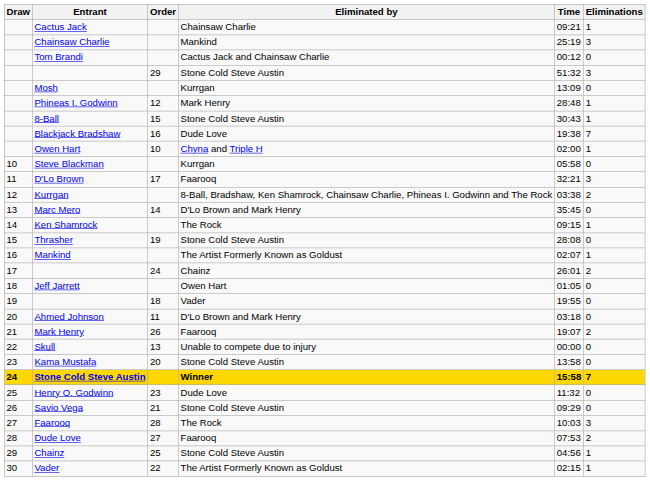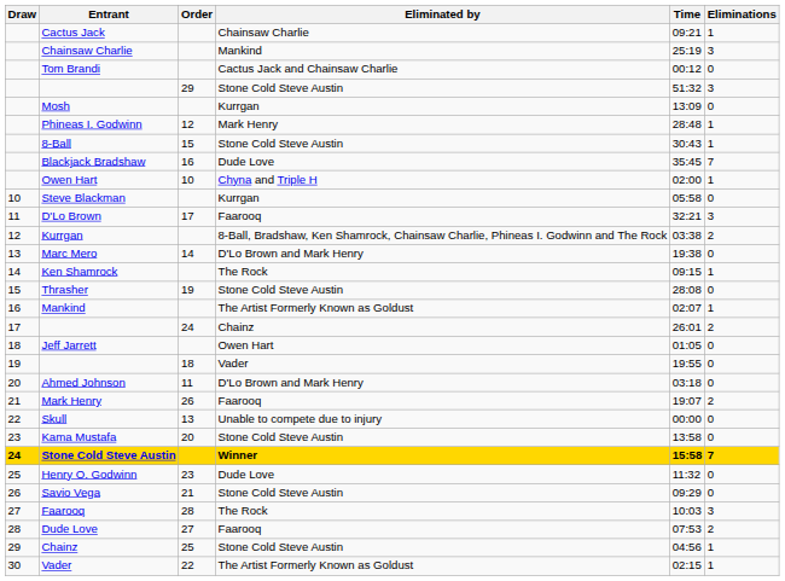Blackjack Bradshaw | Time: 19:38 -> 35:45
Marc Mero | Time: 35:45 -> 19:38
